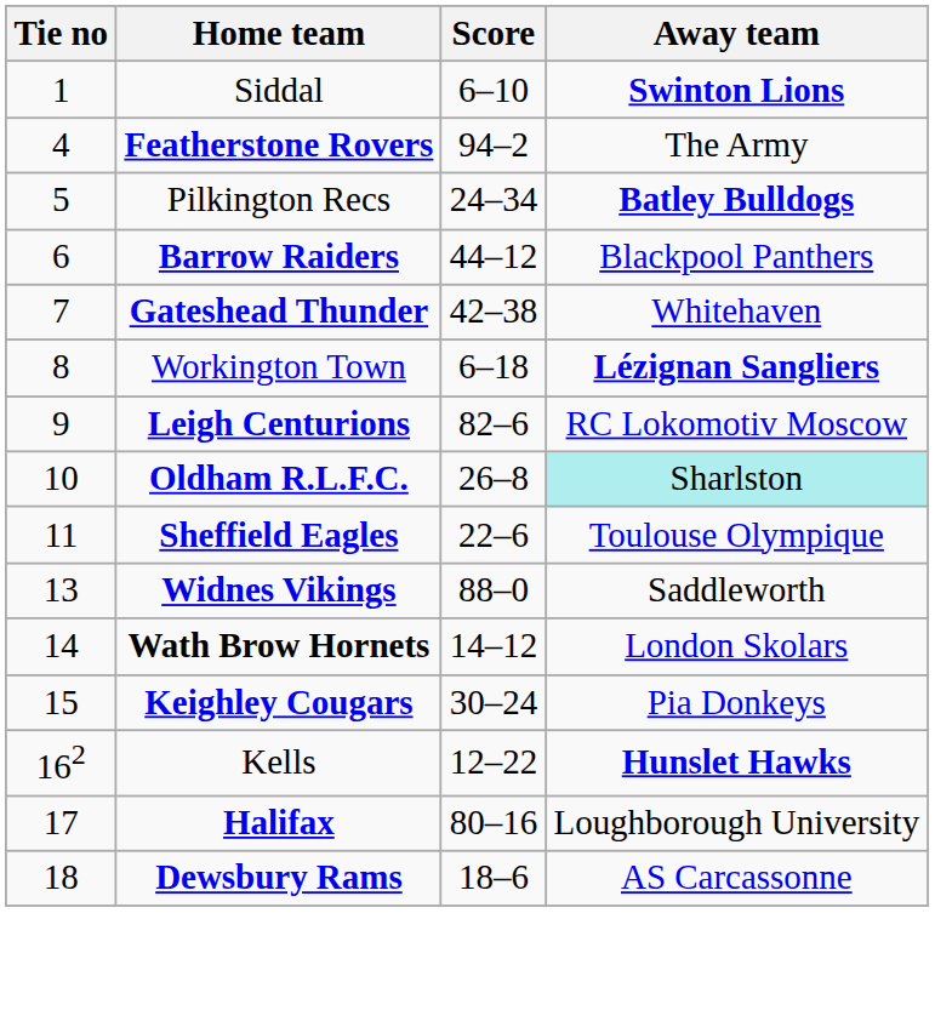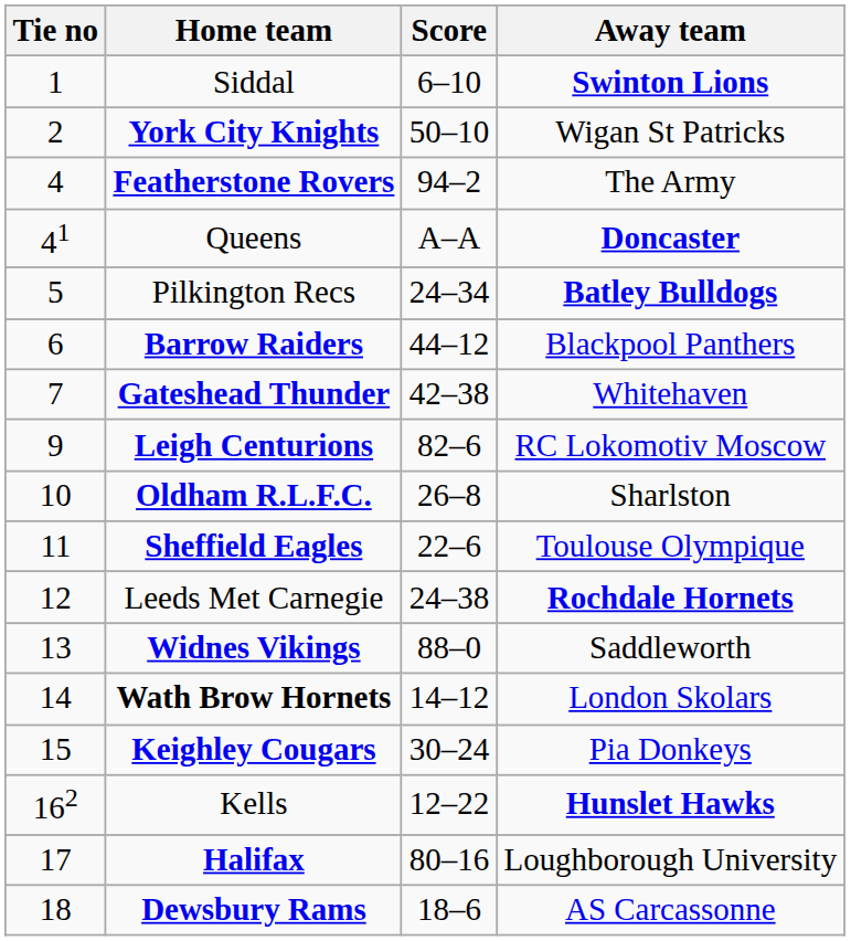+ row: 2 | York City Knights | 50–10 | Wigan St Patricks
+ row: 41 | Queens | A–A | Doncaster
- row: 8 | Workington Town | 6–18 | Lézignan Sangliers
Oldham R.L.F.C. | Away team: paleturquoise background -> no background
+ row: 12 | Leeds Met Carnegie | 24–38 | Rochdale Hornets
